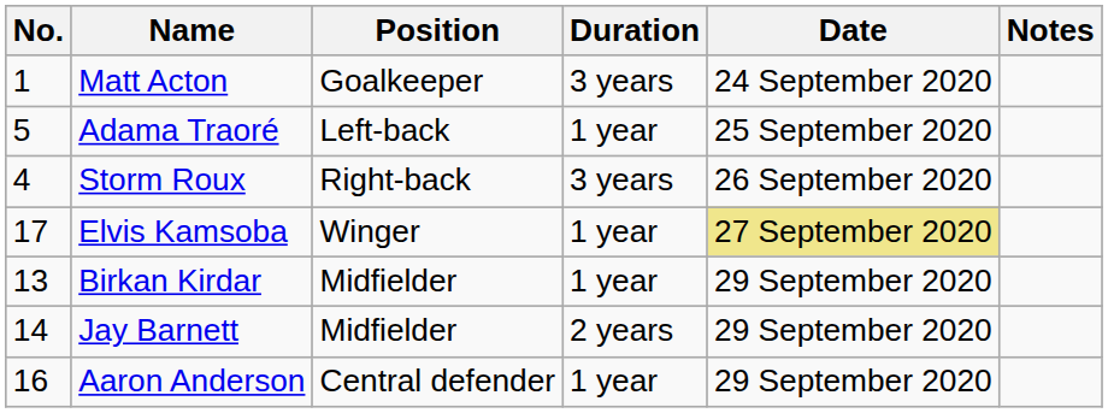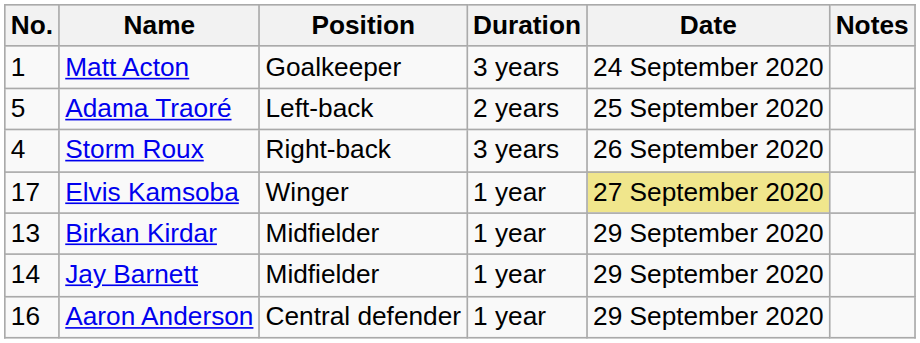Adama Traoré | Duration: 1 year -> 2 years
Jay Barnett | Duration: 2 years -> 1 year
